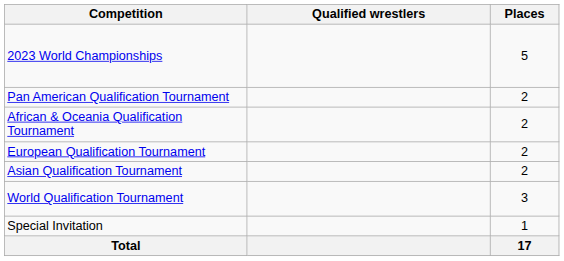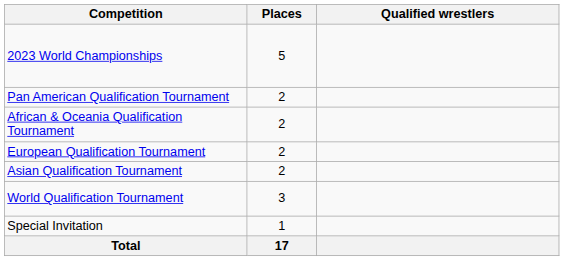columns swapped: Places <-> Qualified wrestlers
